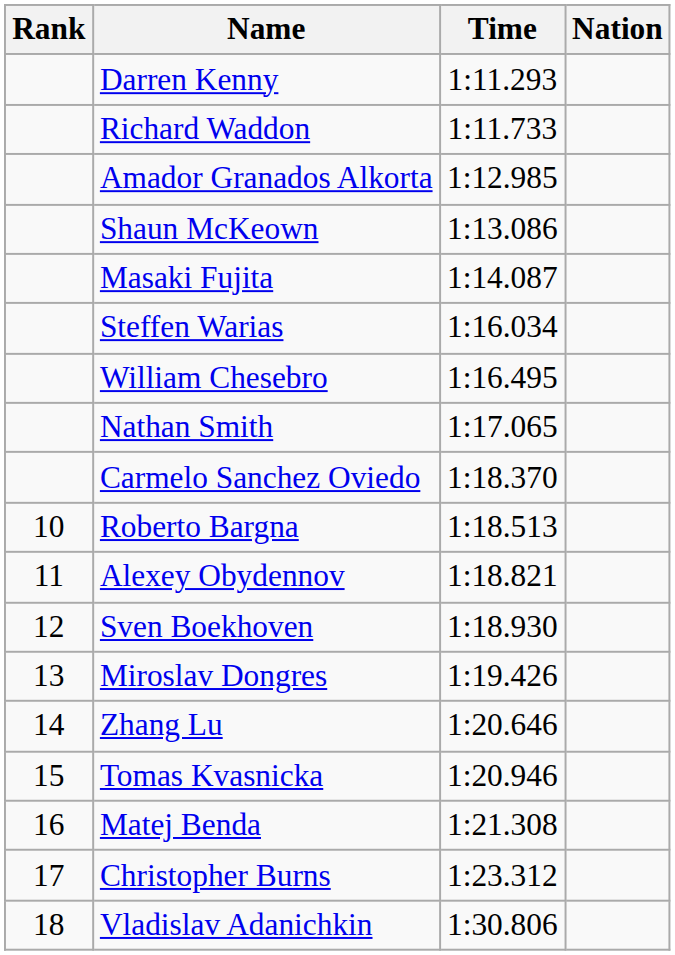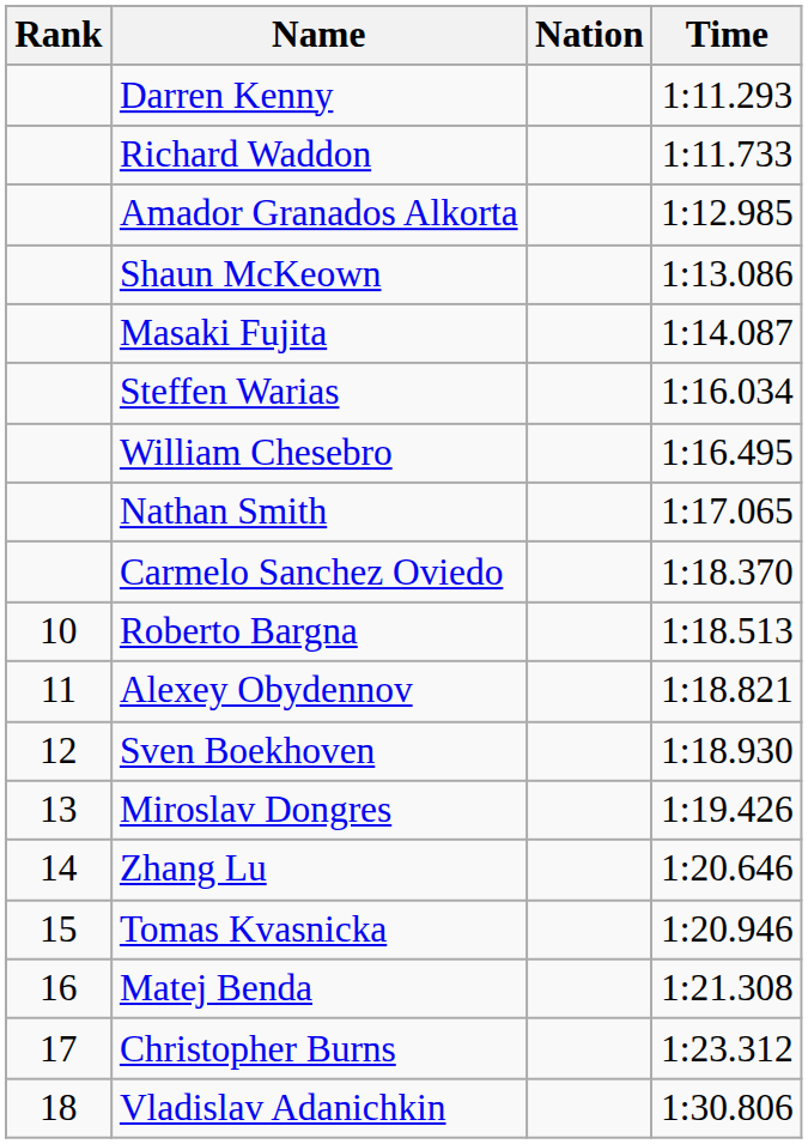columns swapped: Nation <-> Time
